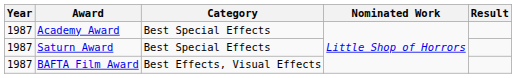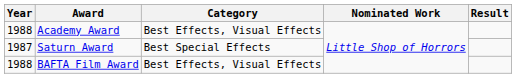Academy Award | Year: 1987 -> 1988
Academy Award | Category: Best Special Effects -> Best Effects, Visual Effects
BAFTA Film Award | Year: 1987 -> 1988
